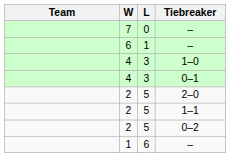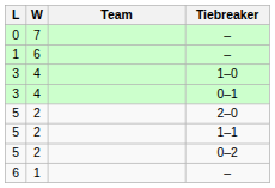columns swapped: Team <-> L
